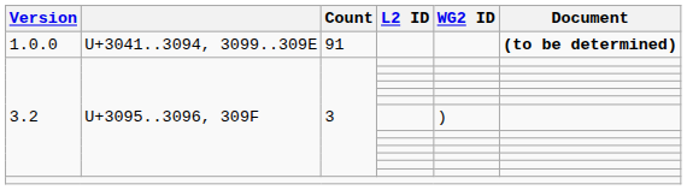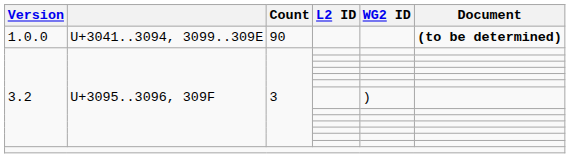1.0.0 | Count: 91 -> 90
